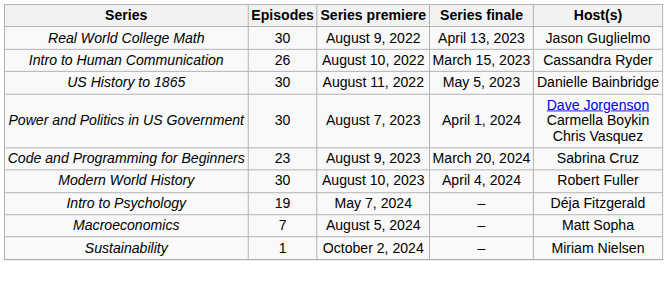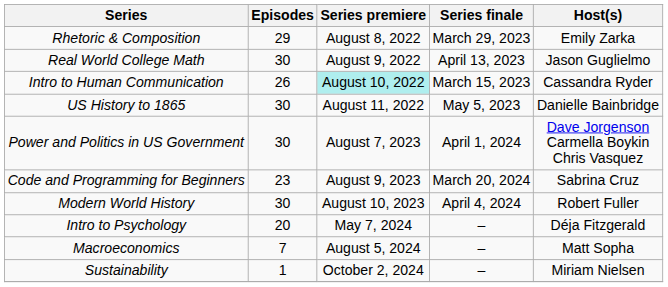+ row: Rhetoric & Composition | 29 | August 8, 2022 | March 29, 2023 | Emily Zarka
Intro to Human Communication | Series premiere: no background -> paleturquoise background
Intro to Psychology | Episodes: 19 -> 20
